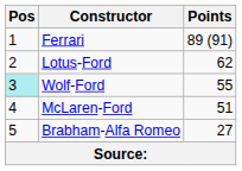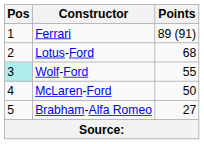Lotus-Ford | Points: 62 -> 68
McLaren-Ford | Points: 51 -> 50
